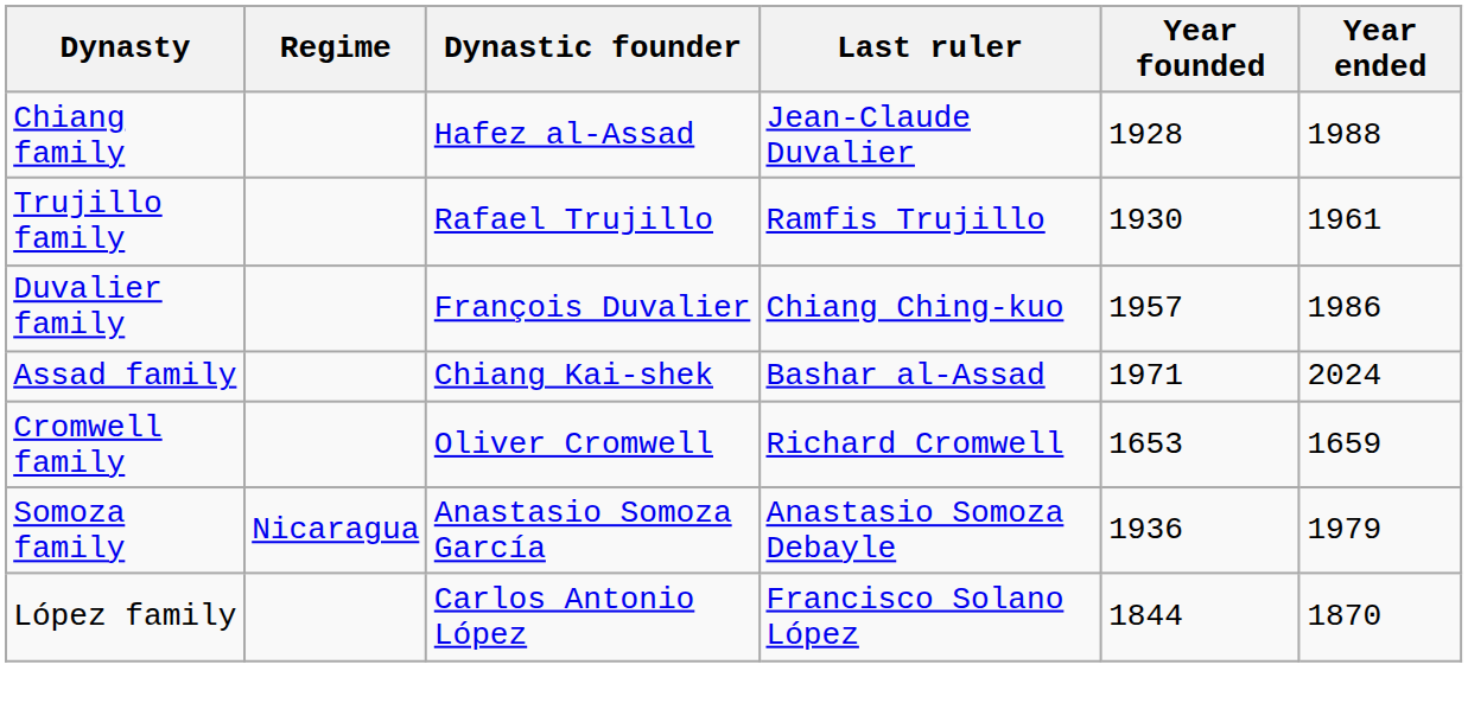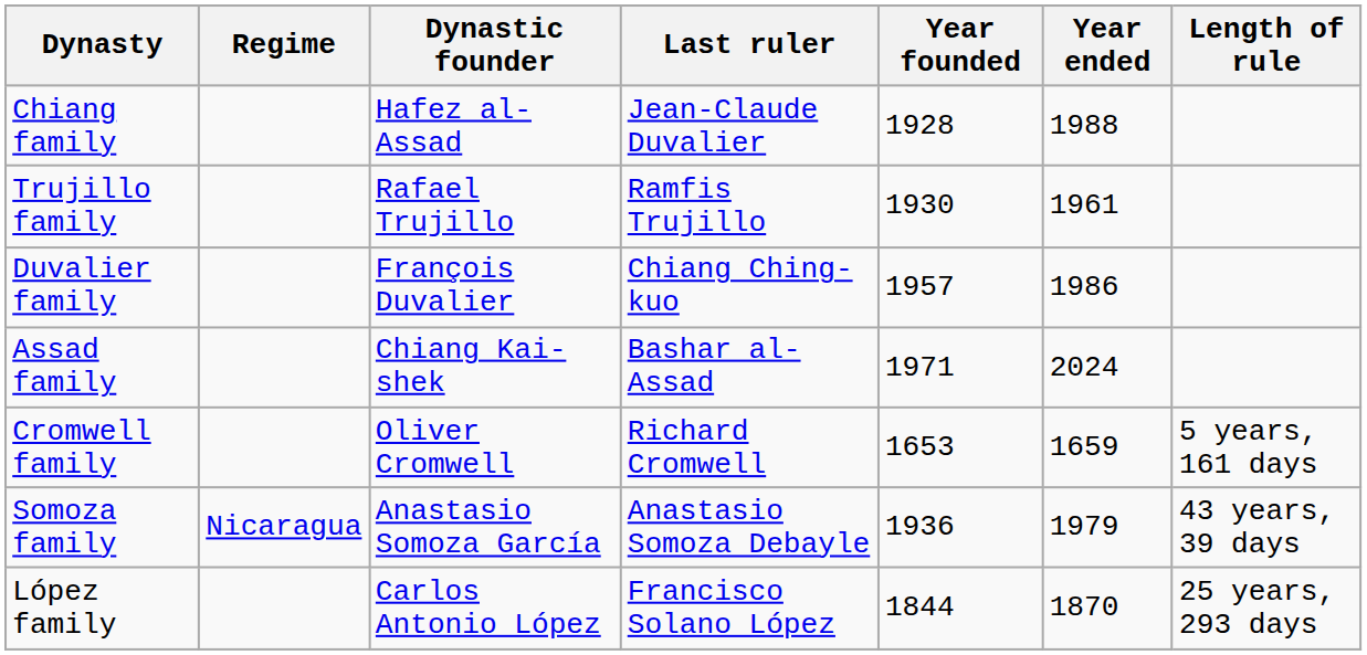+ column: Length of rule | 5 years, 161 days | 43 years, 39 days | 25 years, 293 days
